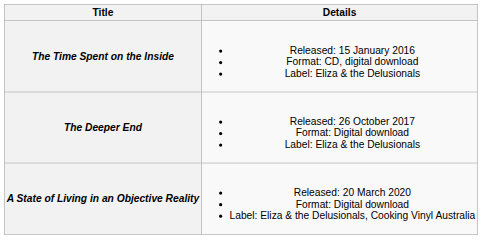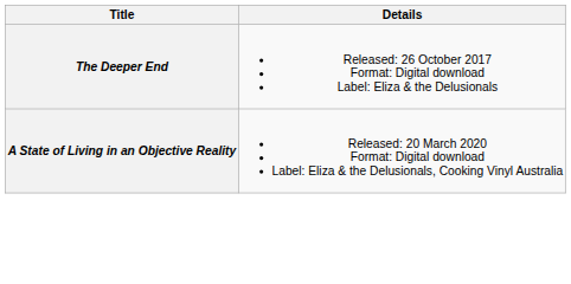- row: The Time Spent on the Inside | Released: 15 January 2016 Format: CD, digital download Label: Eliza & the Delusionals
